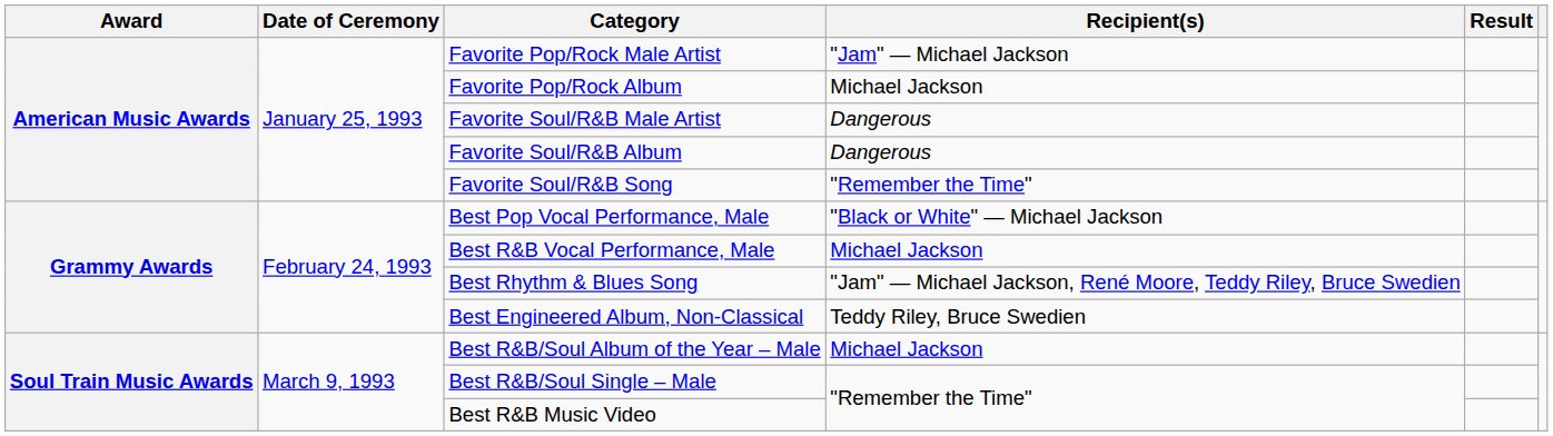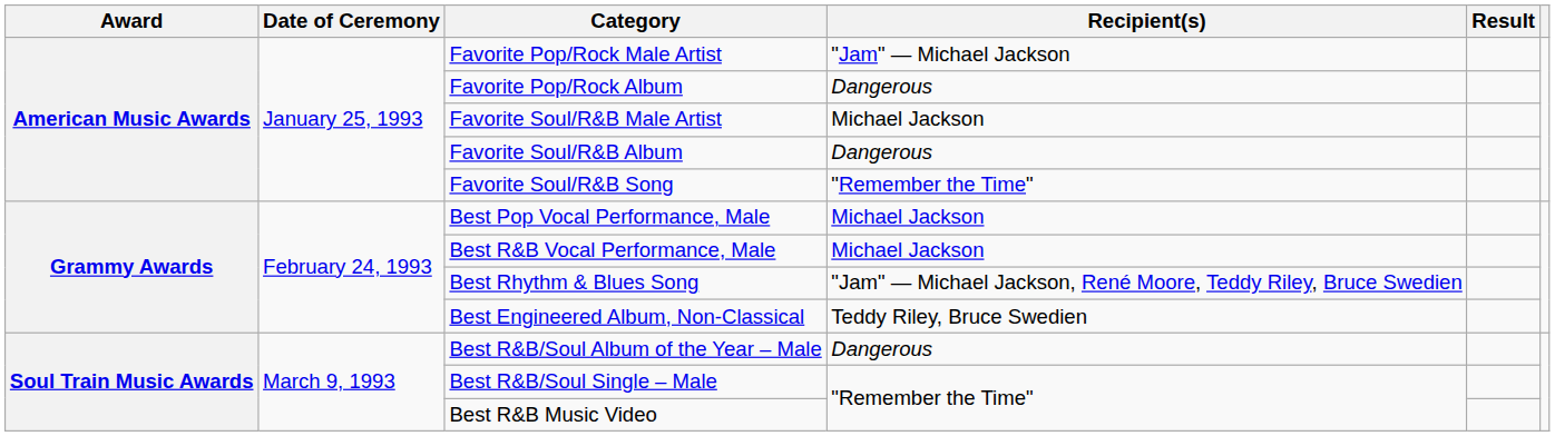Favorite Pop/Rock Album | Recipient(s): Michael Jackson -> Dangerous
Favorite Soul/R&B Male Artist | Recipient(s): Dangerous -> Michael Jackson
Best Pop Vocal Performance, Male | Recipient(s): "Black or White" — Michael Jackson -> Michael Jackson
Best R&B/Soul Album of the Year – Male | Recipient(s): Michael Jackson -> Dangerous
